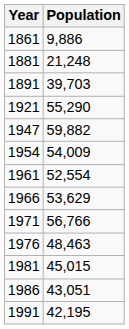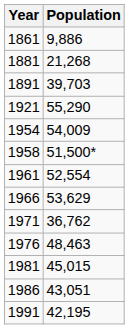1881 | Population: 21,248 -> 21,268
- row: 1947 | 59,882
+ row: 1958 | 51,500*
1971 | Population: 56,766 -> 36,762
